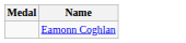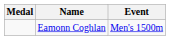+ column: Event | Men's 1500m
